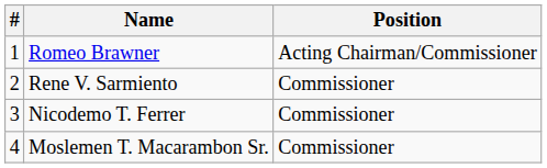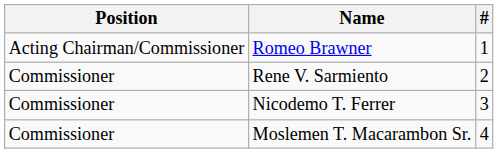columns swapped: # <-> Position
